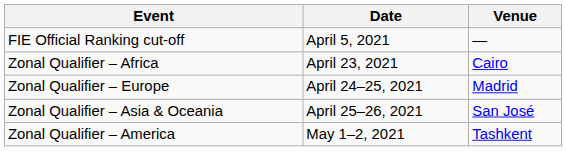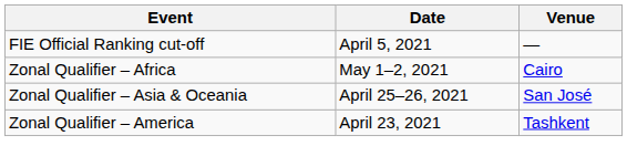Zonal Qualifier – Africa | Date: April 23, 2021 -> May 1–2, 2021
- row: Zonal Qualifier – Europe | April 24–25, 2021 | Madrid
Zonal Qualifier – America | Date: May 1–2, 2021 -> April 23, 2021
